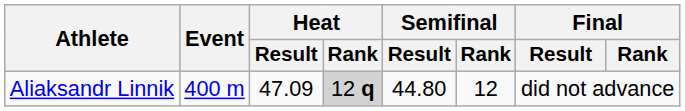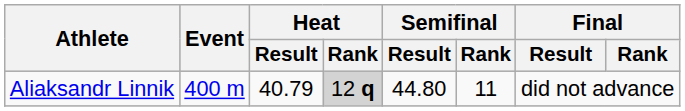Aliaksandr Linnik | Heat / Result: 47.09 -> 40.79
Aliaksandr Linnik | Semifinal / Rank: 12 -> 11
